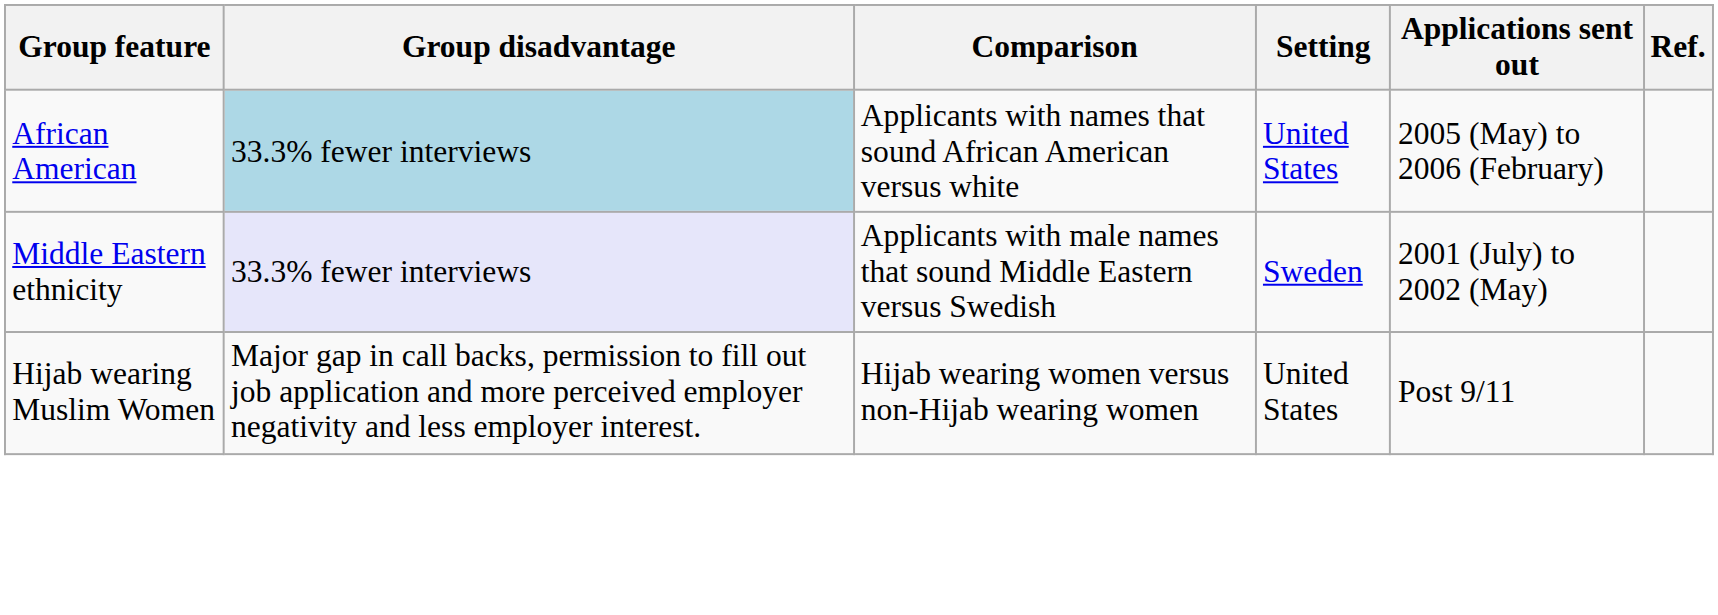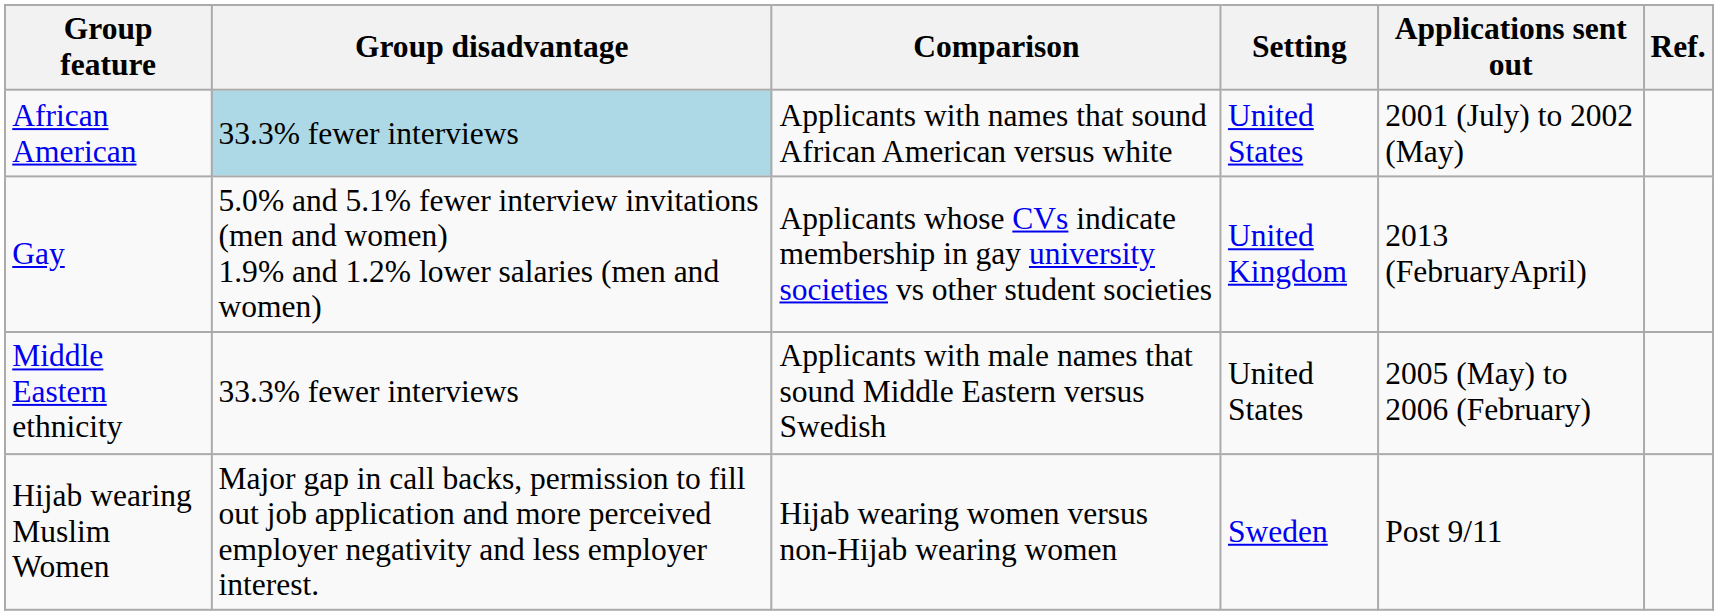African American | Applications sent out: 2005 (May) to 2006 (February) -> 2001 (July) to 2002 (May)
+ row: Gay | 5.0% and 5.1% fewer interview invitations (men and women) 1.9% and 1.2% lower salaries (men and women) | Applicants whose CVs indicate membership in gay university societies vs other student societies | United Kingdom | 2013 (FebruaryApril)
Middle Eastern ethnicity | Group disadvantage: lavender background -> no background
Middle Eastern ethnicity | Setting: Sweden -> United States
Middle Eastern ethnicity | Applications sent out: 2001 (July) to 2002 (May) -> 2005 (May) to 2006 (February)
Hijab wearing Muslim Women | Setting: United States -> Sweden
